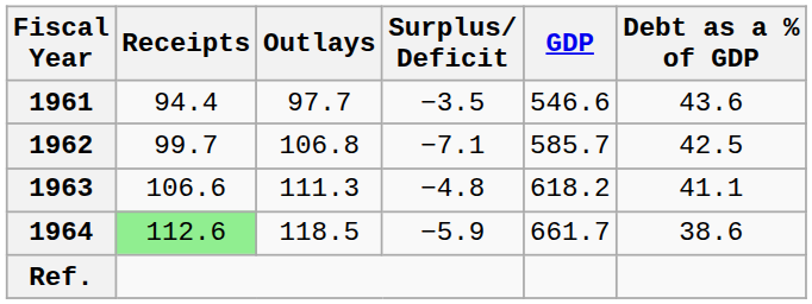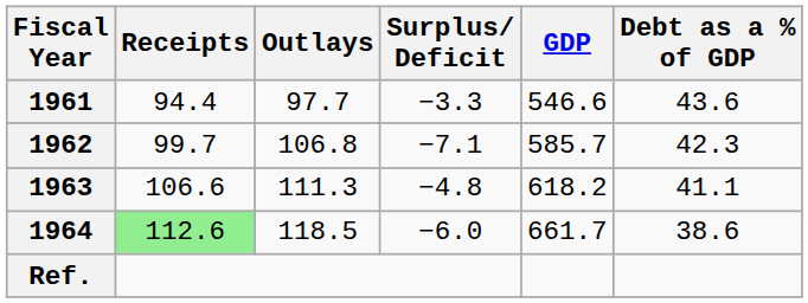1961 | Surplus/ Deficit: −3.5 -> −3.3
1962 | Debt as a % of GDP: 42.5 -> 42.3
1964 | Surplus/ Deficit: −5.9 -> −6.0
